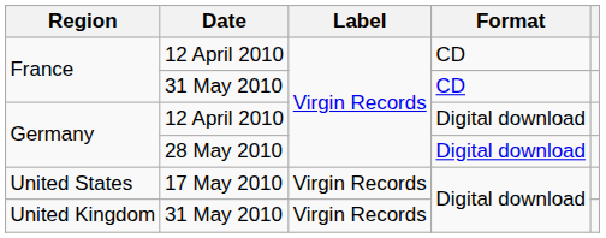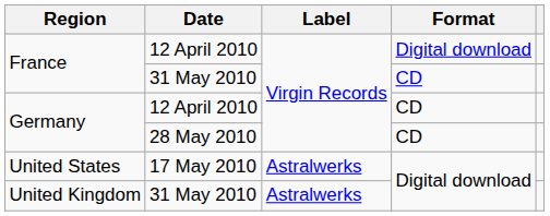France / 12 April 2010 | Format: CD -> Digital download
Germany / 12 April 2010 | Format: Digital download -> CD
Germany / 28 May 2010 | Format: Digital download -> CD
United States | Label: Virgin Records -> Astralwerks
United Kingdom | Label: Virgin Records -> Astralwerks
